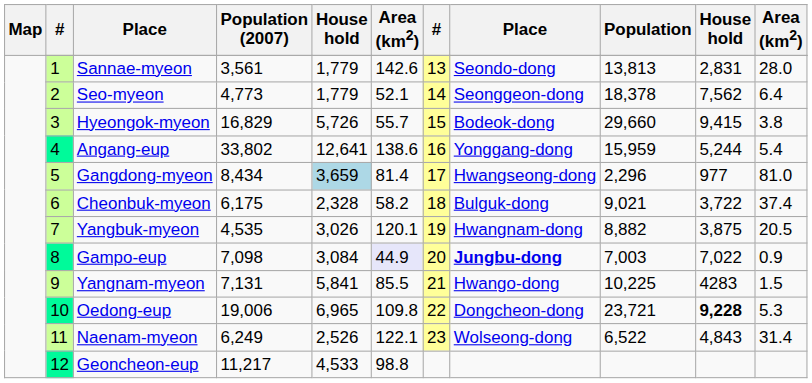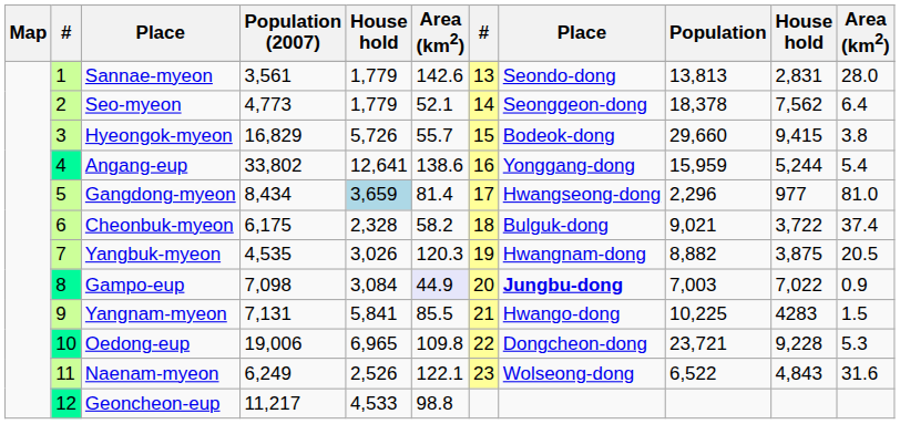Yangbuk-myeon | column 6: 120.1 -> 120.3
Oedong-eup | column 10: bold -> normal
Naenam-myeon | column 11: 31.4 -> 31.6
